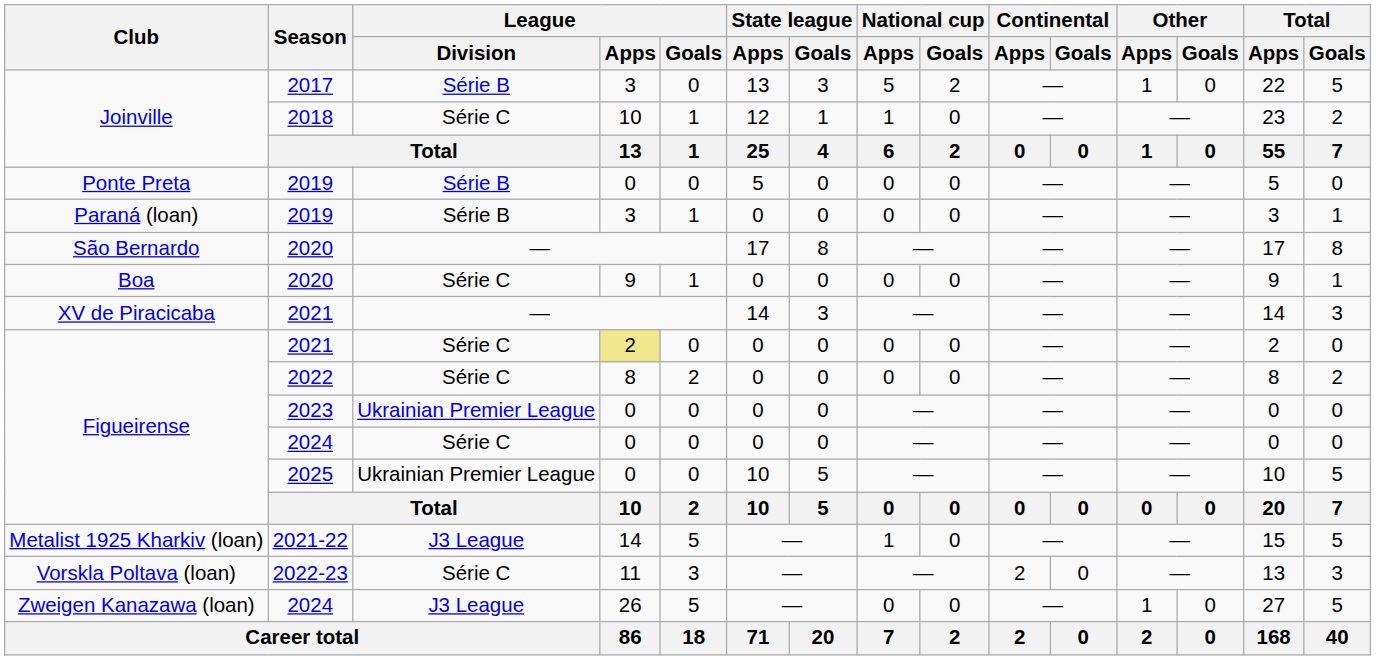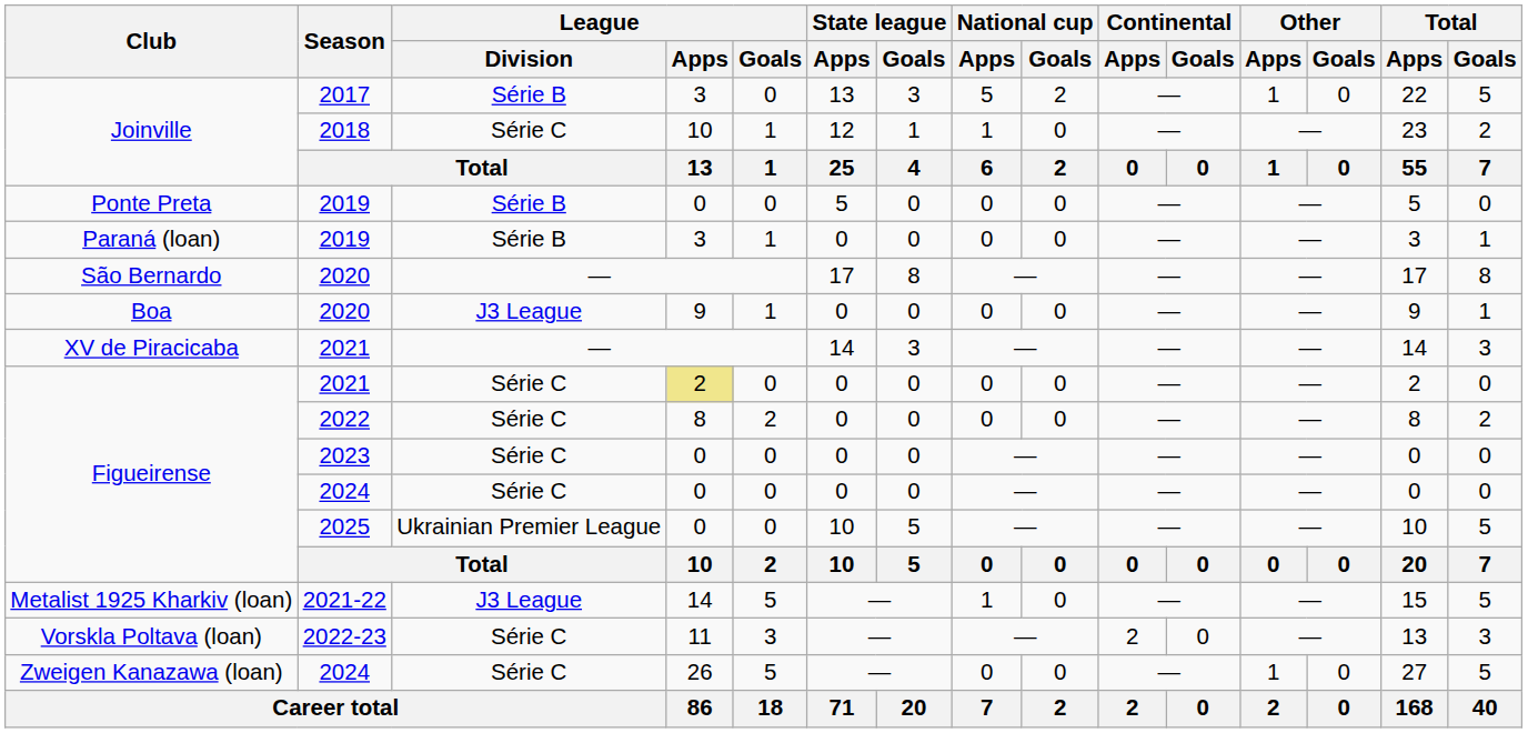Boa / 2020 | League / Division: Série C -> J3 League
2023 | League / Division: Ukrainian Premier League -> Série C
Zweigen Kanazawa (loan) / 2024 | League / Division: J3 League -> Série C
